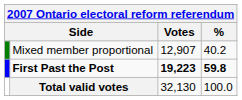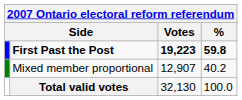rows swapped: First Past the Post <-> Mixed member proportional
